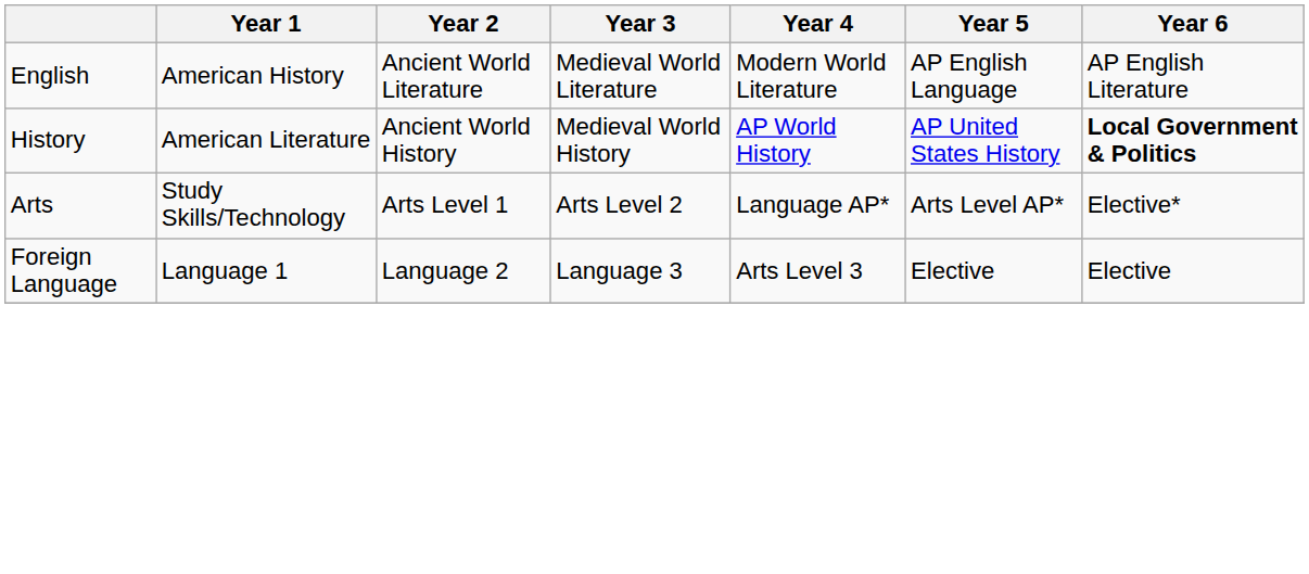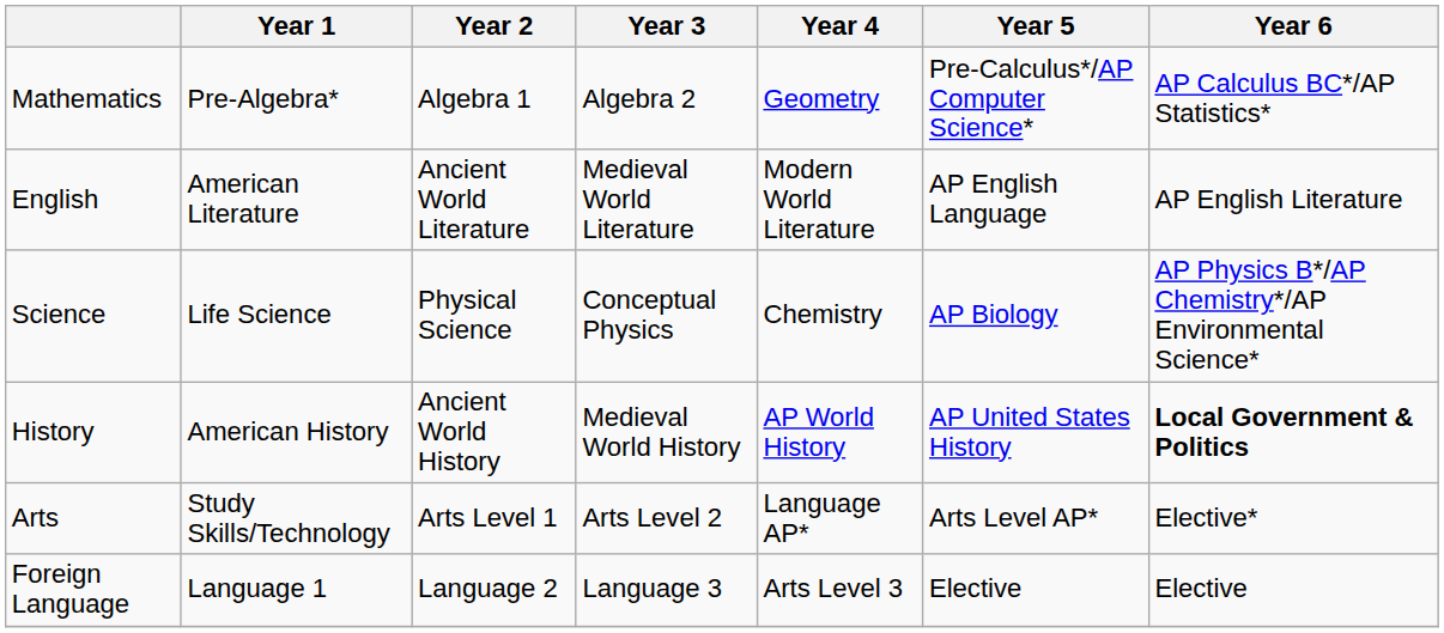+ row: Mathematics | Pre-Algebra* | Algebra 1 | Algebra 2 | Geometry | Pre-Calculus*/AP Computer Science* | AP Calculus BC*/AP Statistics*
English | Year 1: American History -> American Literature
+ row: Science | Life Science | Physical Science | Conceptual Physics | Chemistry | AP Biology | AP Physics B*/AP Chemistry*/AP Environmental Science*
History | Year 1: American Literature -> American History
